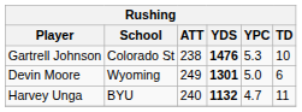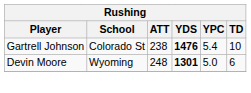Gartrell Johnson | YPC: 5.3 -> 5.4
Devin Moore | ATT: 249 -> 248
- row: Harvey Unga | BYU | 240 | 1132 | 4.7 | 11
